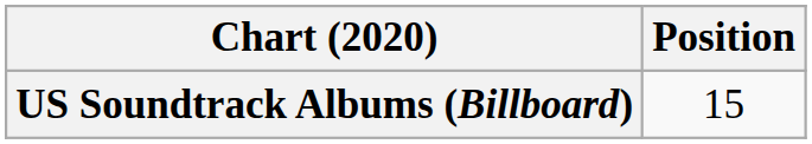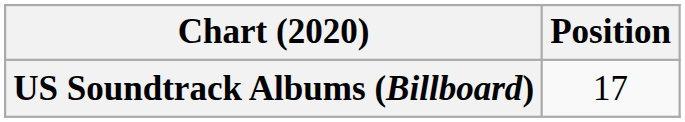US Soundtrack Albums (Billboard) | Position: 15 -> 17
